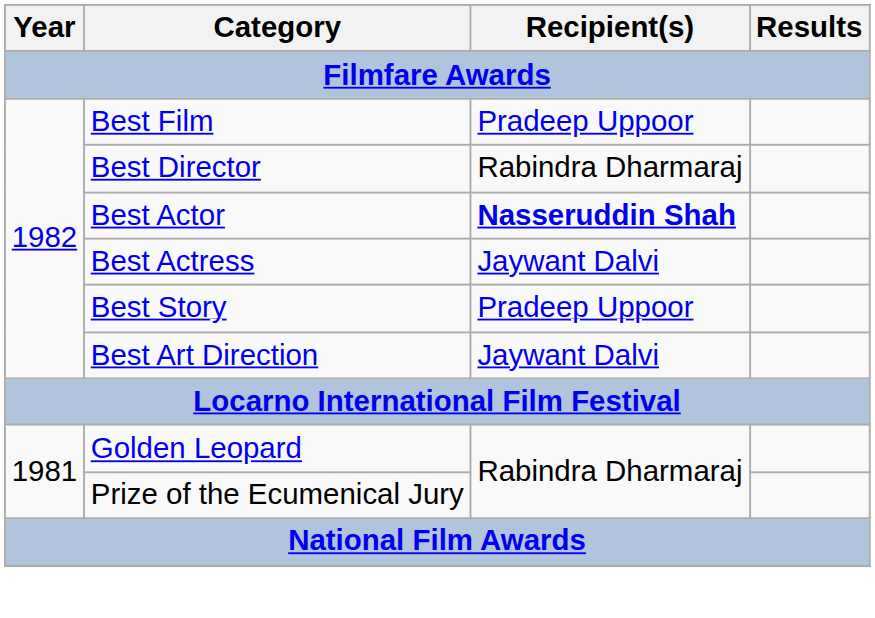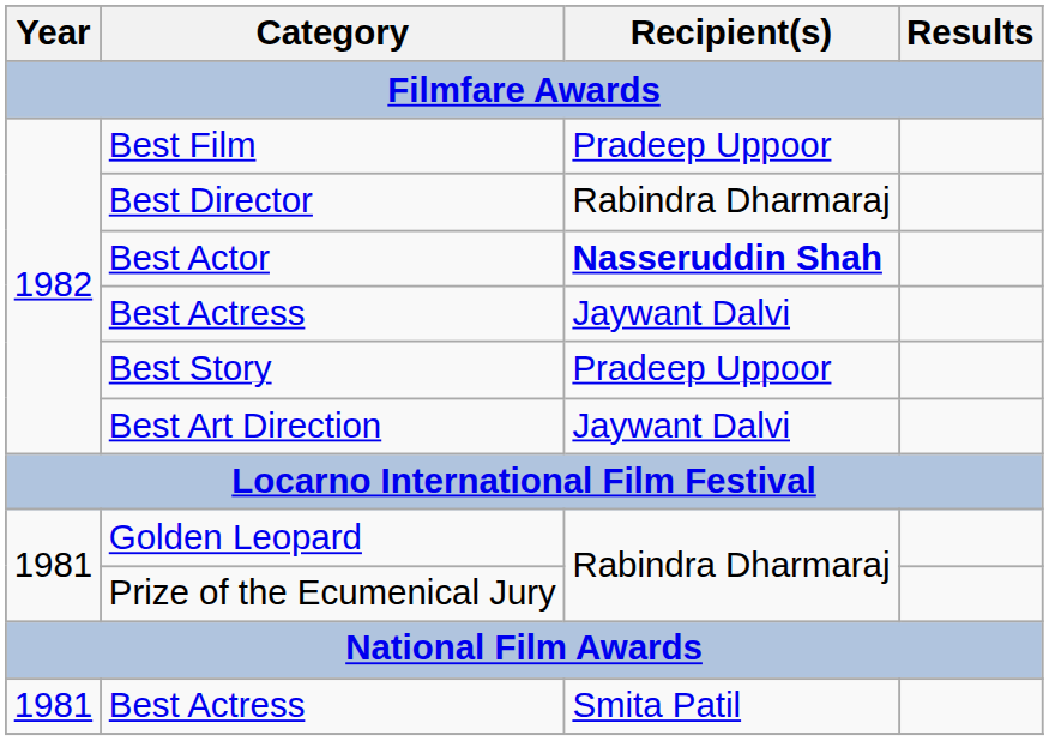+ row: 1981 | Best Actress | Smita Patil
